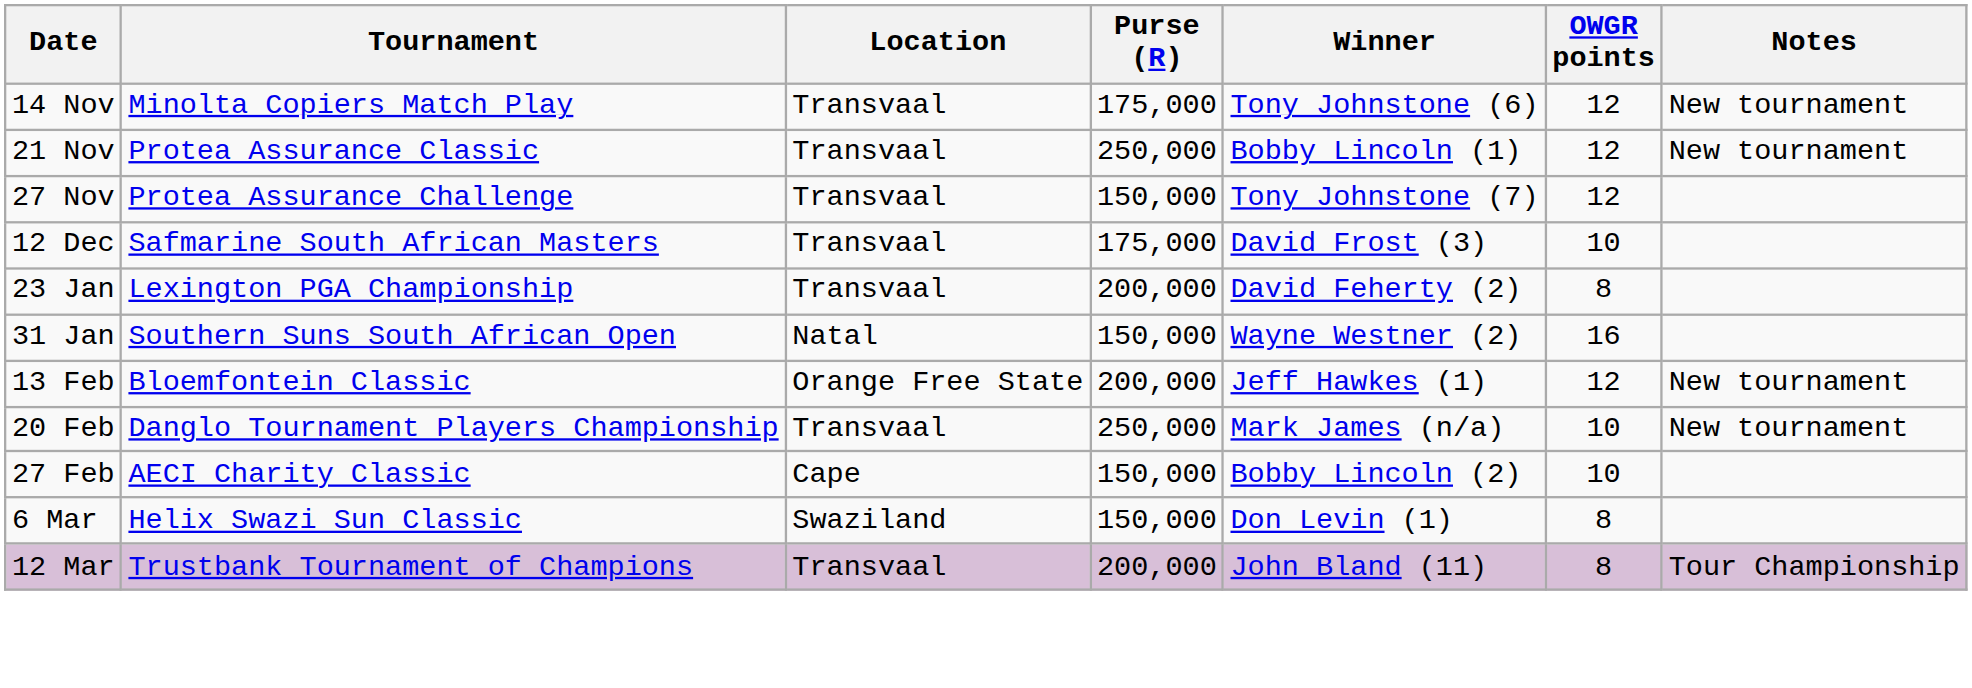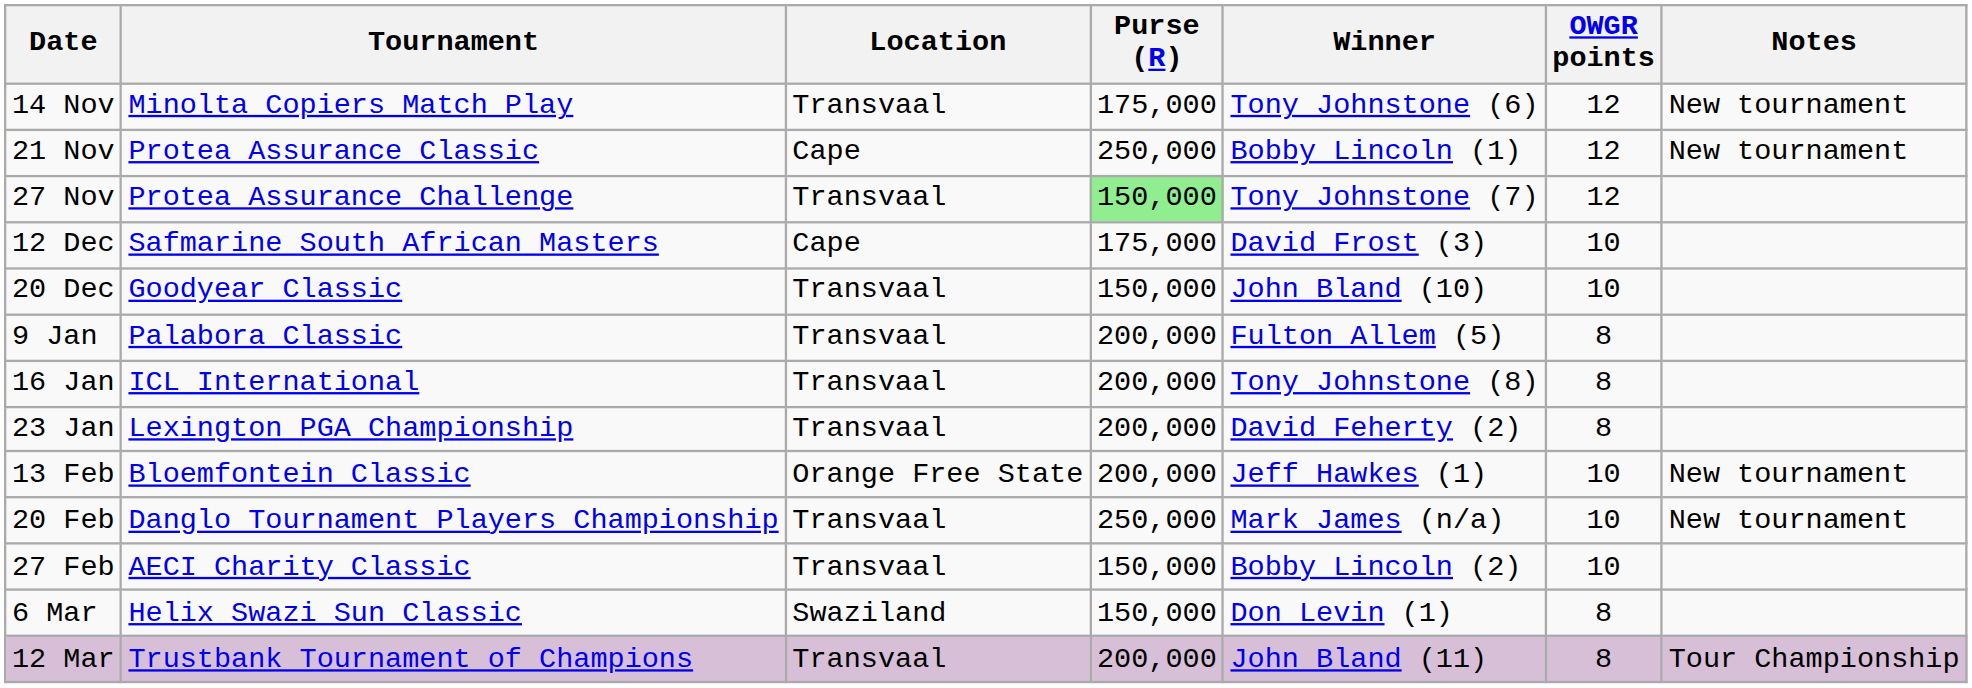21 Nov | Location: Transvaal -> Cape
27 Nov | Purse (R): no background -> lightgreen background
12 Dec | Location: Transvaal -> Cape
+ row: 20 Dec | Goodyear Classic | Transvaal | 150,000 | John Bland (10) | 10
+ row: 9 Jan | Palabora Classic | Transvaal | 200,000 | Fulton Allem (5) | 8
+ row: 16 Jan | ICL International | Transvaal | 200,000 | Tony Johnstone (8) | 8
- row: 31 Jan | Southern Suns South African Open | Natal | 150,000 | Wayne Westner (2) | 16
13 Feb | OWGR points: 12 -> 10
27 Feb | Location: Cape -> Transvaal
